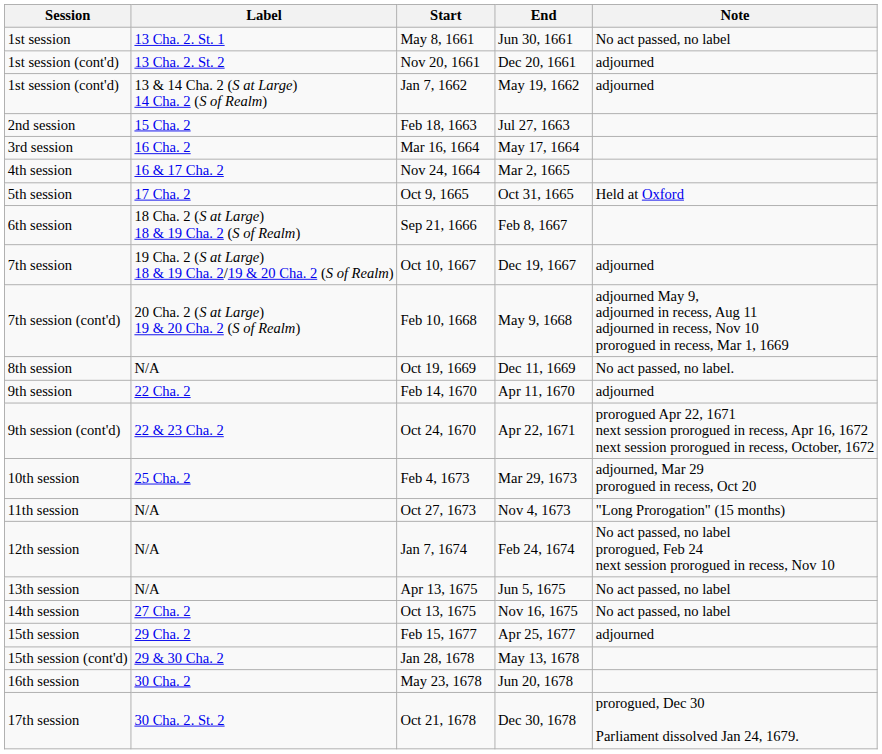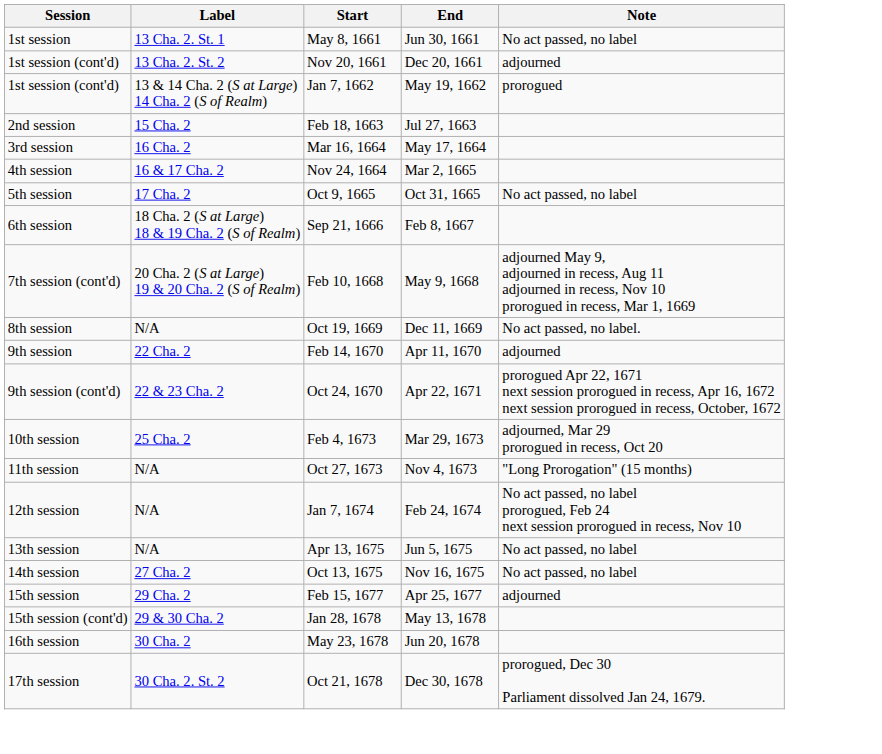Jan 7, 1662 | Note: adjourned -> prorogued
Oct 9, 1665 | Note: Held at Oxford -> No act passed, no label
- row: 7th session | 19 Cha. 2 (S at Large) 18 & 19 Cha. 2/19 & 20 Cha. 2 (S of Realm) | Oct 10, 1667 | Dec 19, 1667 | adjourned
